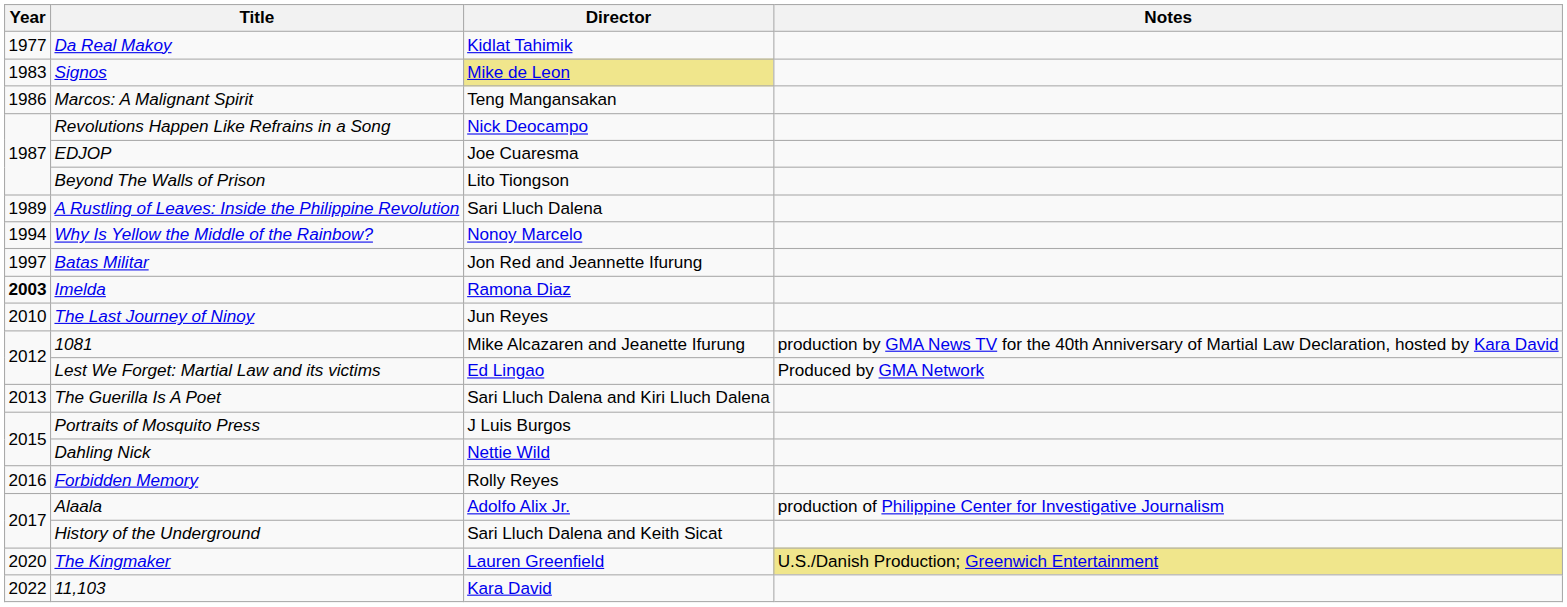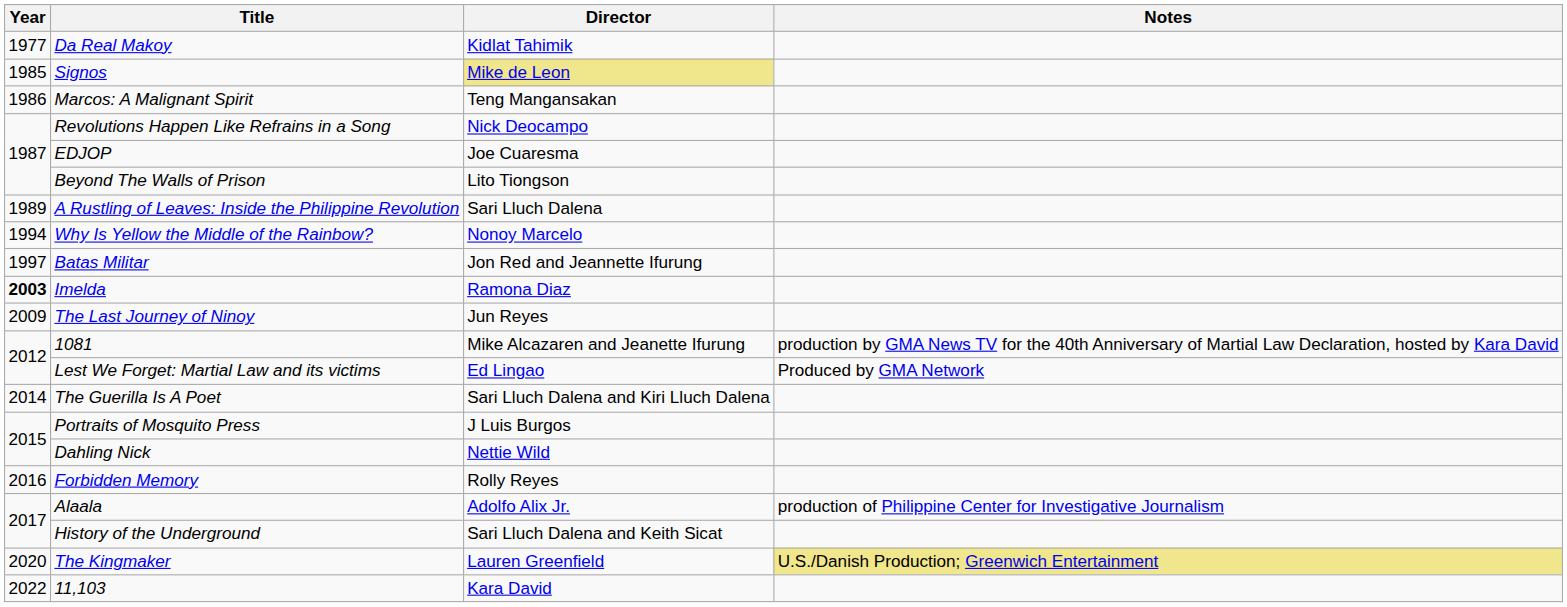Signos | Year: 1983 -> 1985
The Last Journey of Ninoy | Year: 2010 -> 2009
The Guerilla Is A Poet | Year: 2013 -> 2014
